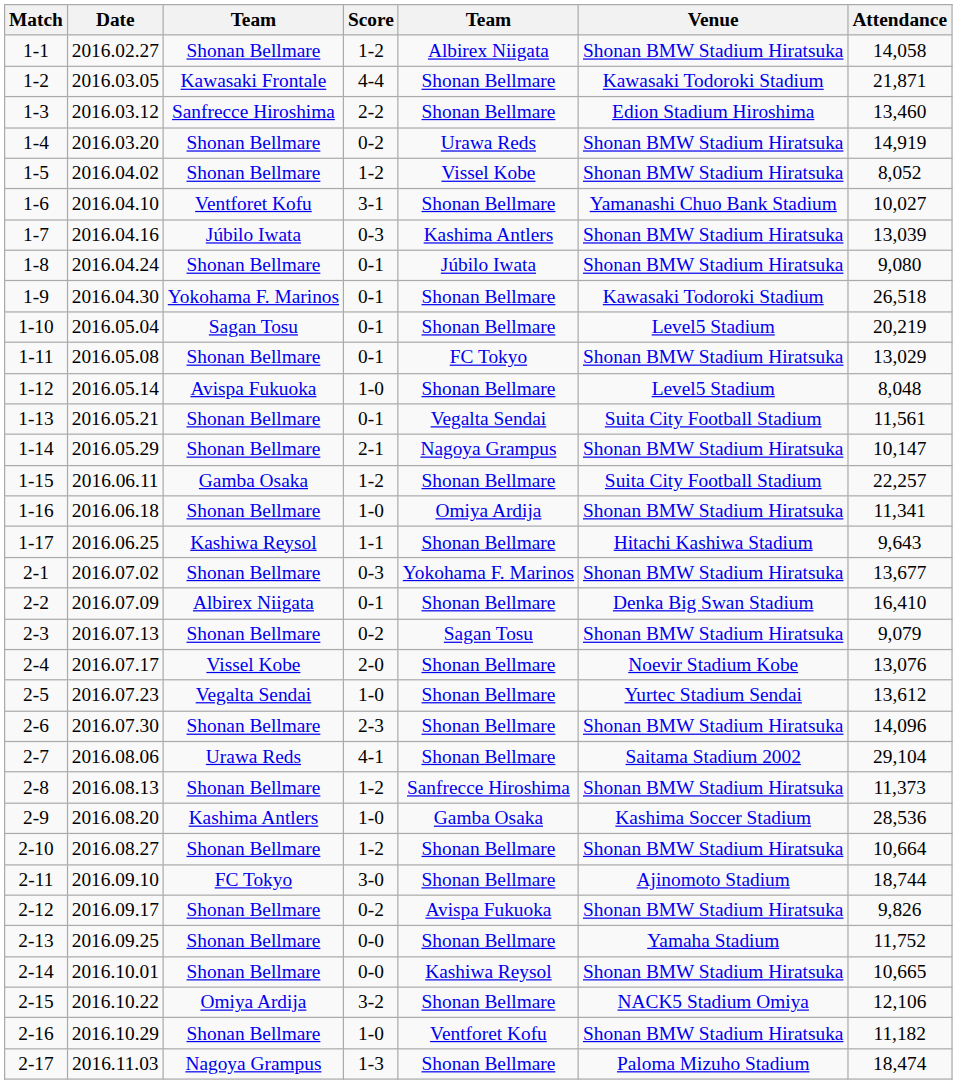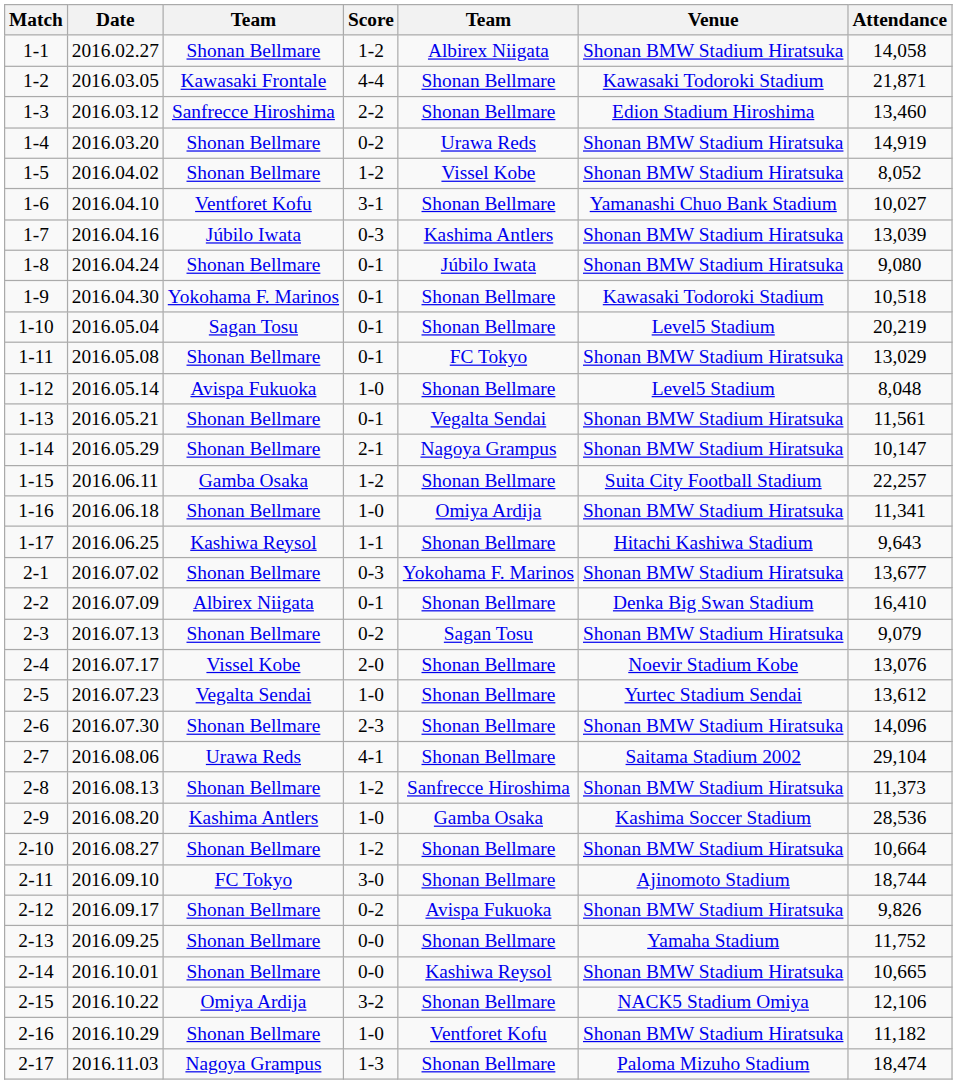1-9 | Attendance: 26,518 -> 10,518
1-13 | Venue: Suita City Football Stadium -> Shonan BMW Stadium Hiratsuka
